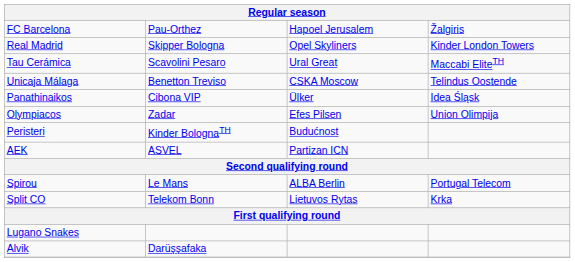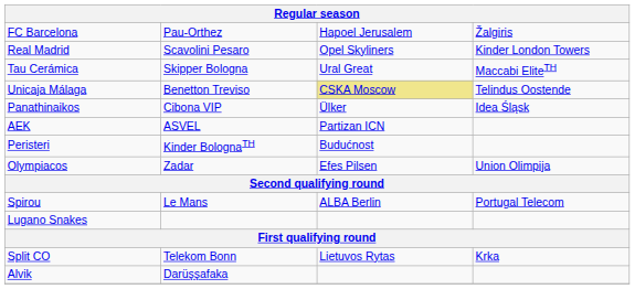Real Madrid | column 2: Skipper Bologna -> Scavolini Pesaro
Tau Cerámica | column 2: Scavolini Pesaro -> Skipper Bologna
Unicaja Málaga | column 3: no background -> khaki background
rows swapped: Olympiacos <-> AEK
rows swapped: Lugano Snakes <-> Split CO
